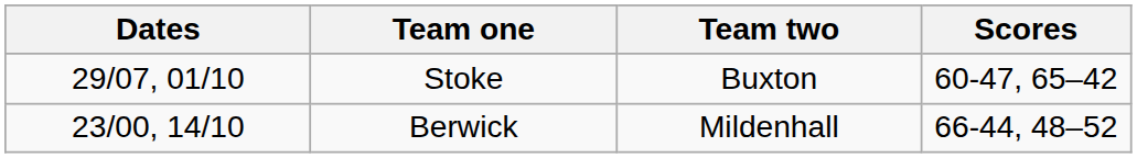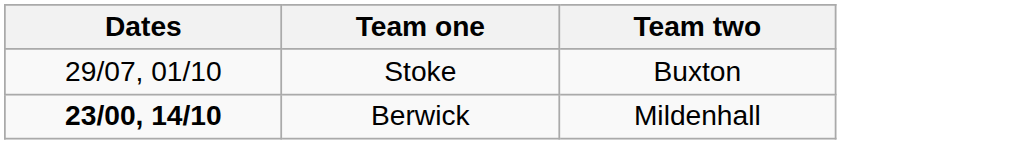- column: Scores | 60-47, 65–42 | 66-44, 48–52
Berwick | Dates: normal -> bold
